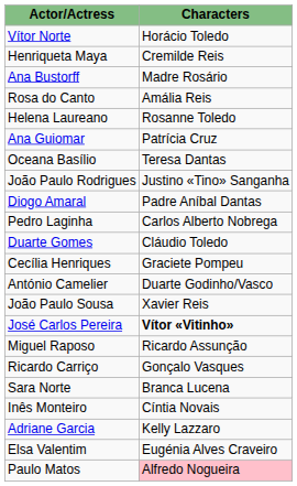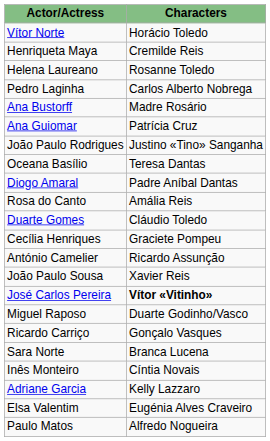rows swapped: Helena Laureano <-> Ana Bustorff
rows swapped: Rosa do Canto <-> Pedro Laginha
rows swapped: João Paulo Rodrigues <-> Oceana Basílio
António Camelier | Characters: Duarte Godinho/Vasco -> Ricardo Assunção
Miguel Raposo | Characters: Ricardo Assunção -> Duarte Godinho/Vasco
Paulo Matos | Characters: pink background -> no background
